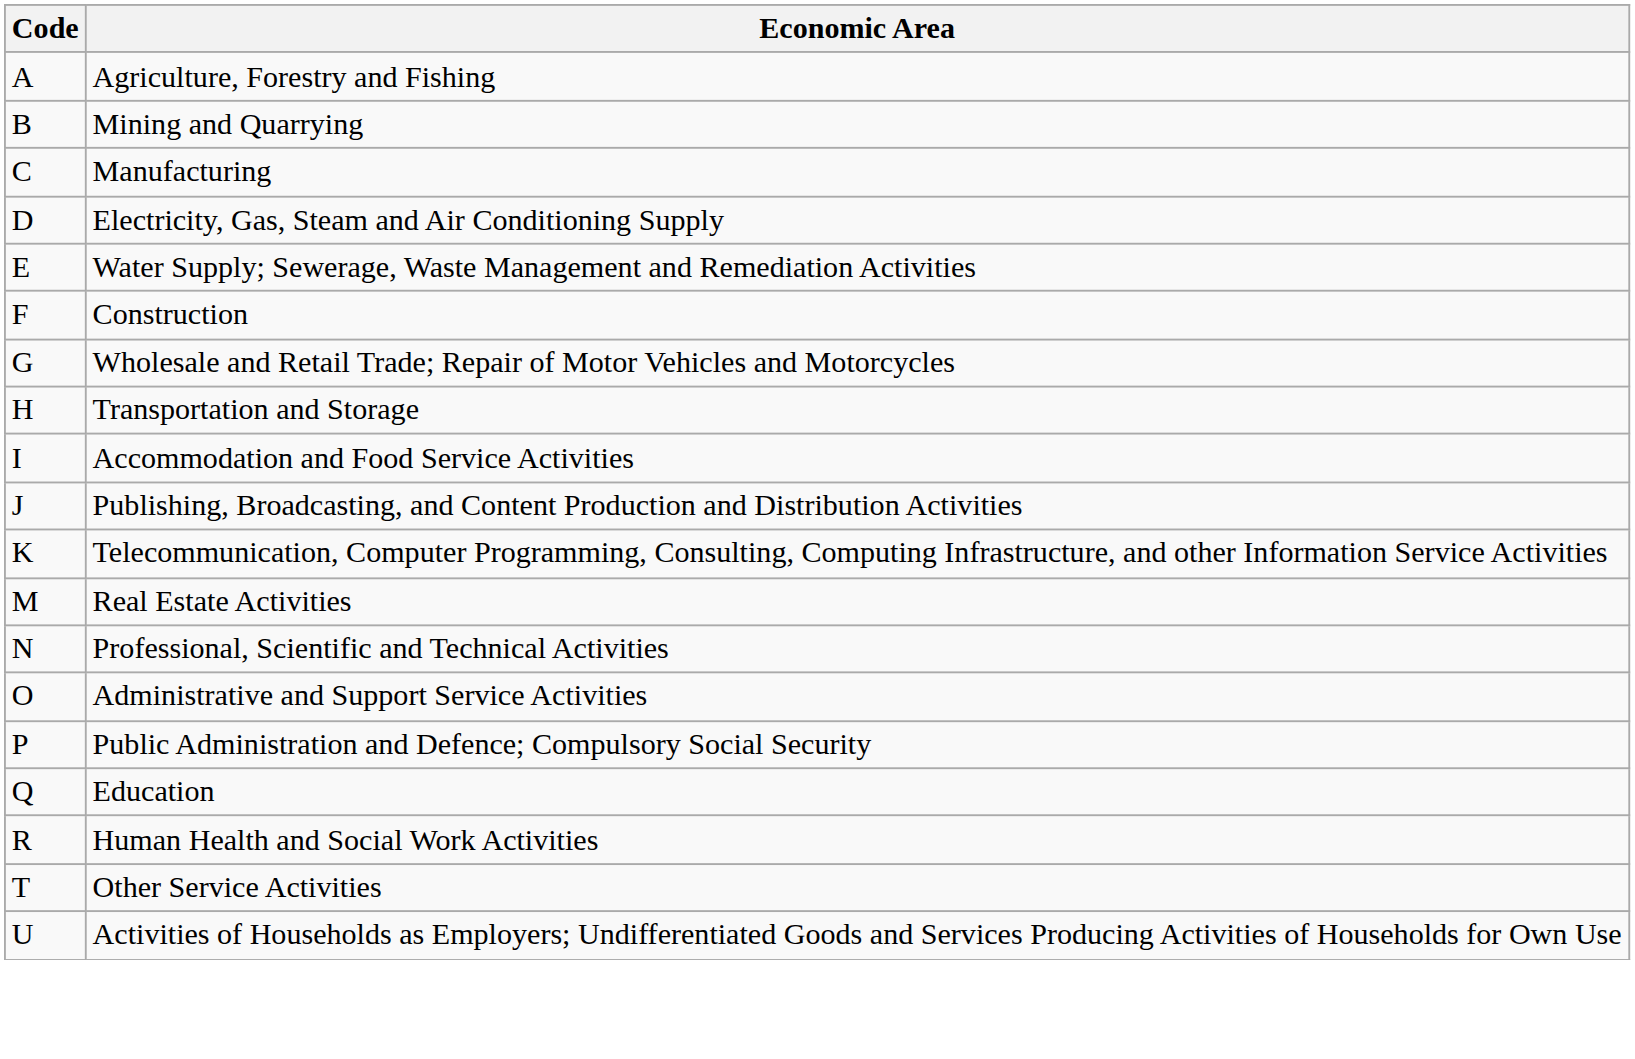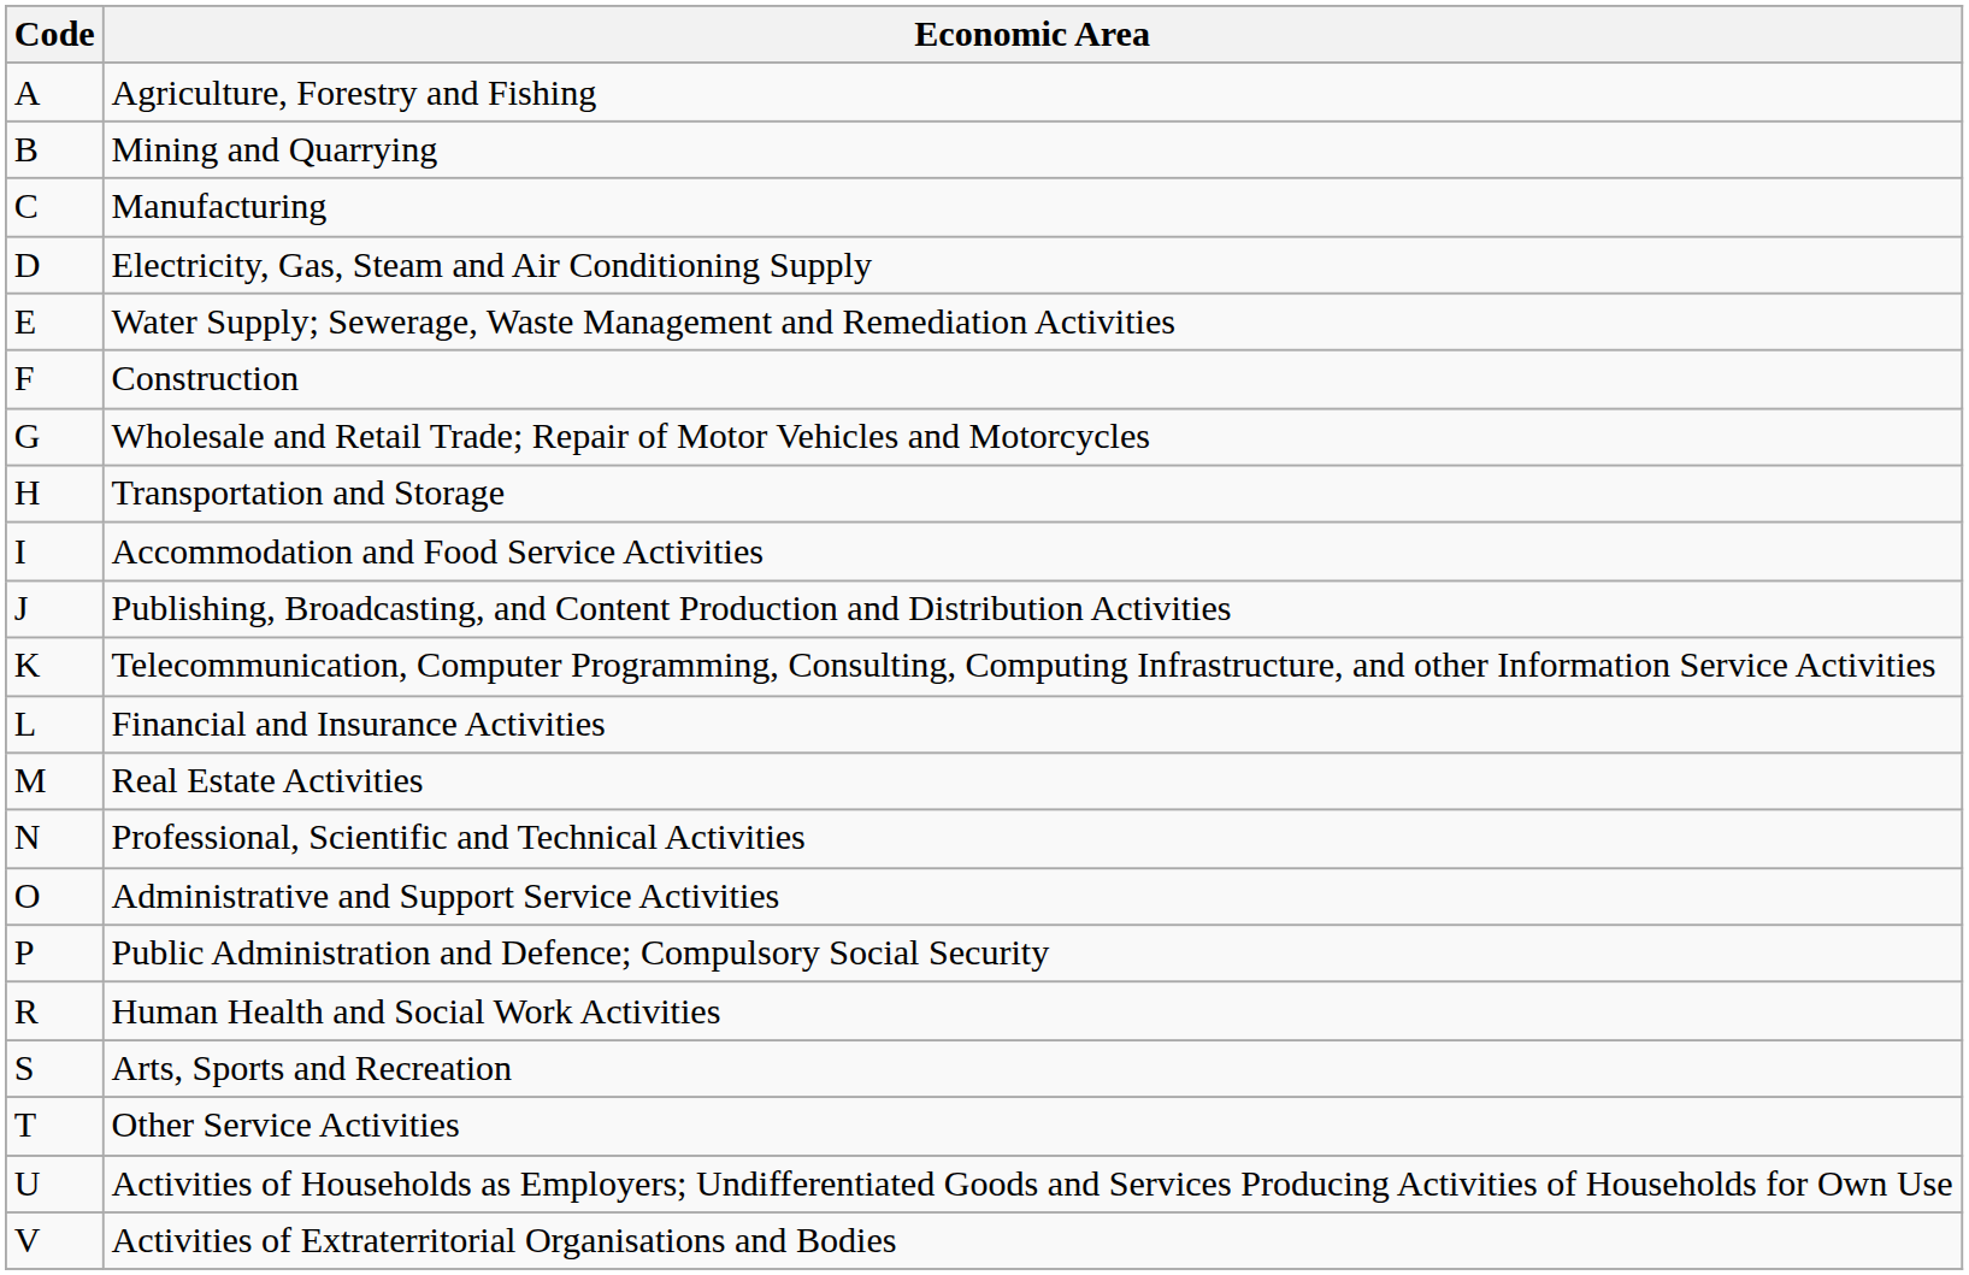+ row: L | Financial and Insurance Activities
- row: Q | Education
+ row: S | Arts, Sports and Recreation
+ row: V | Activities of Extraterritorial Organisations and Bodies
